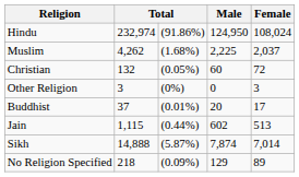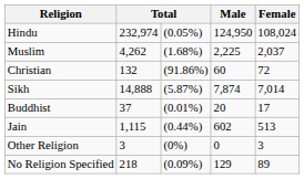Hindu | column 3: (91.86%) -> (0.05%)
Christian | column 3: (0.05%) -> (91.86%)
rows swapped: Sikh <-> Other Religion
